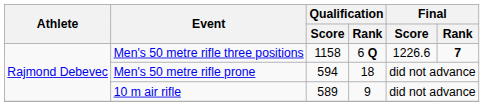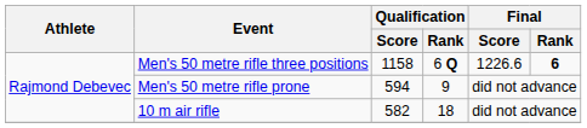Men's 50 metre rifle three positions | Final / Rank: 7 -> 6
Men's 50 metre rifle prone | Qualification / Rank: 18 -> 9
10 m air rifle | Qualification / Score: 589 -> 582
10 m air rifle | Qualification / Rank: 9 -> 18
